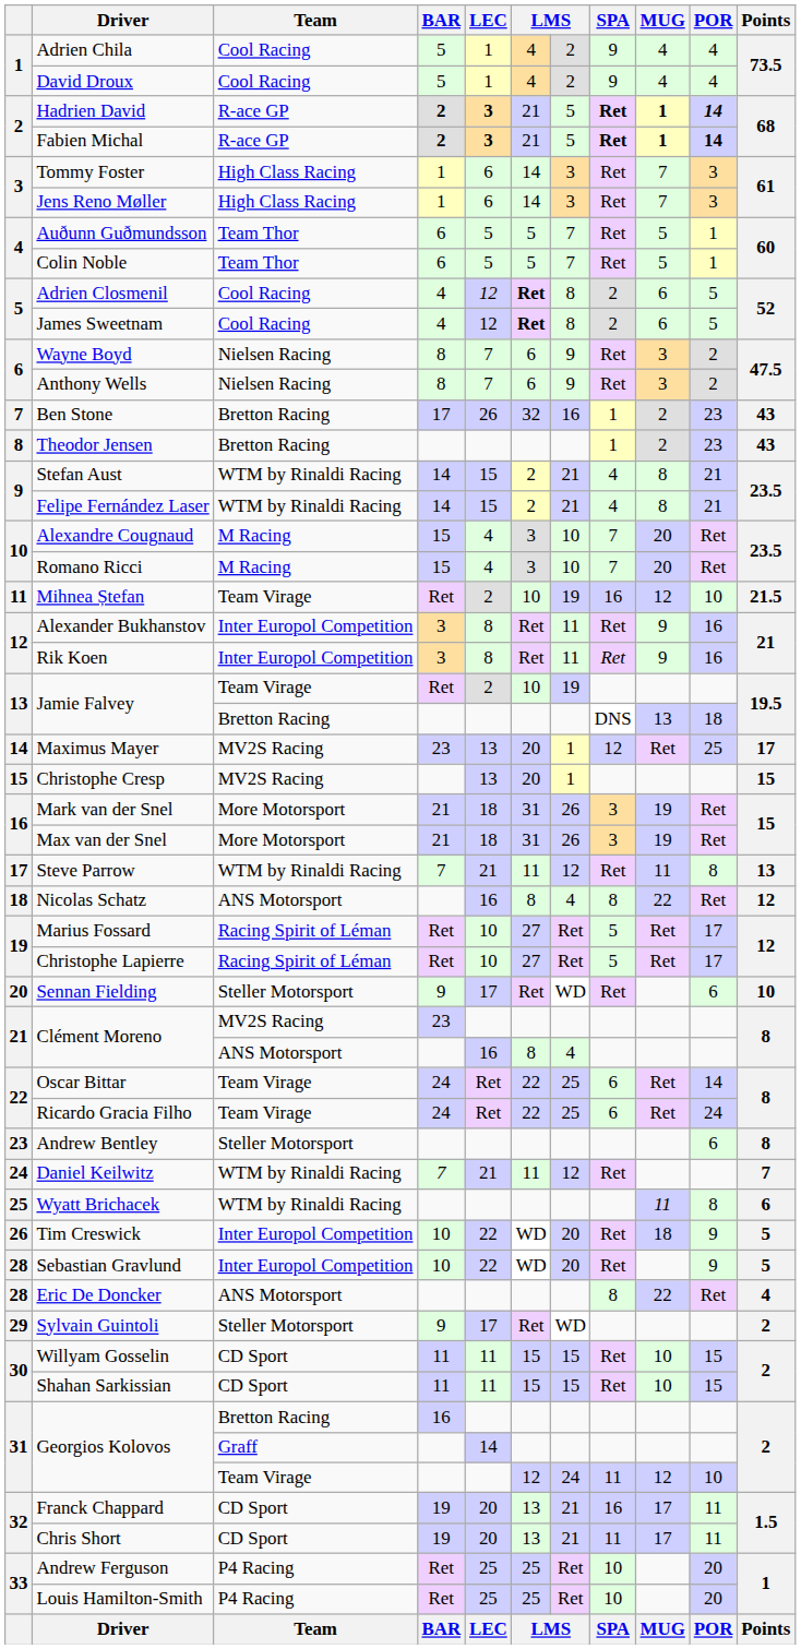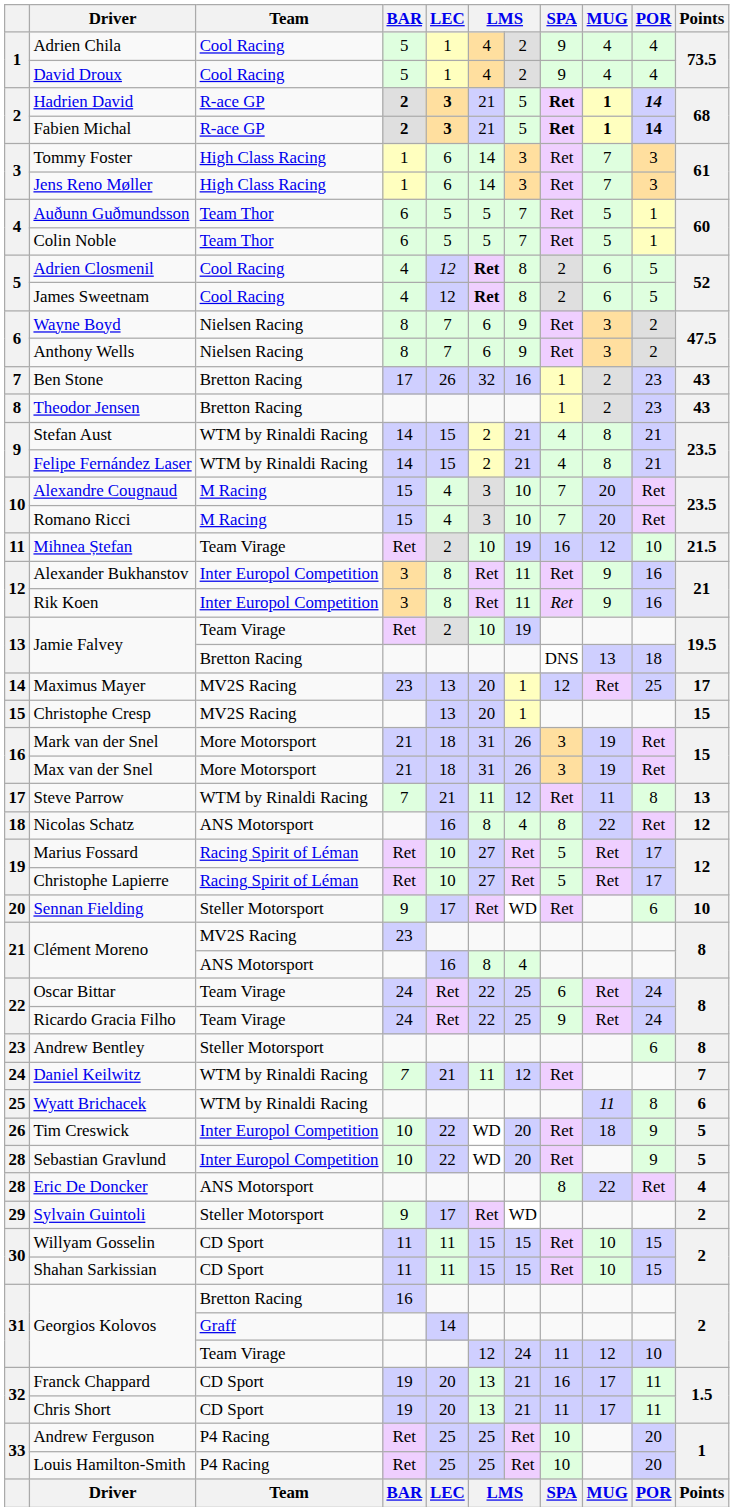Oscar Bittar | POR: 14 -> 24
Ricardo Gracia Filho | SPA: 6 -> 9
